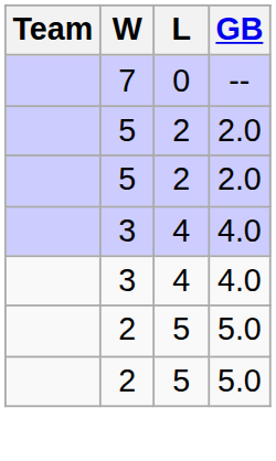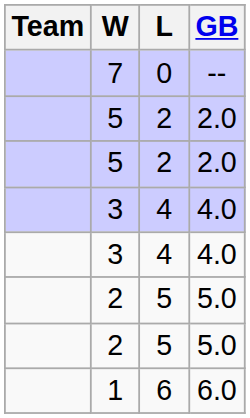+ row: 1 | 6 | 6.0
